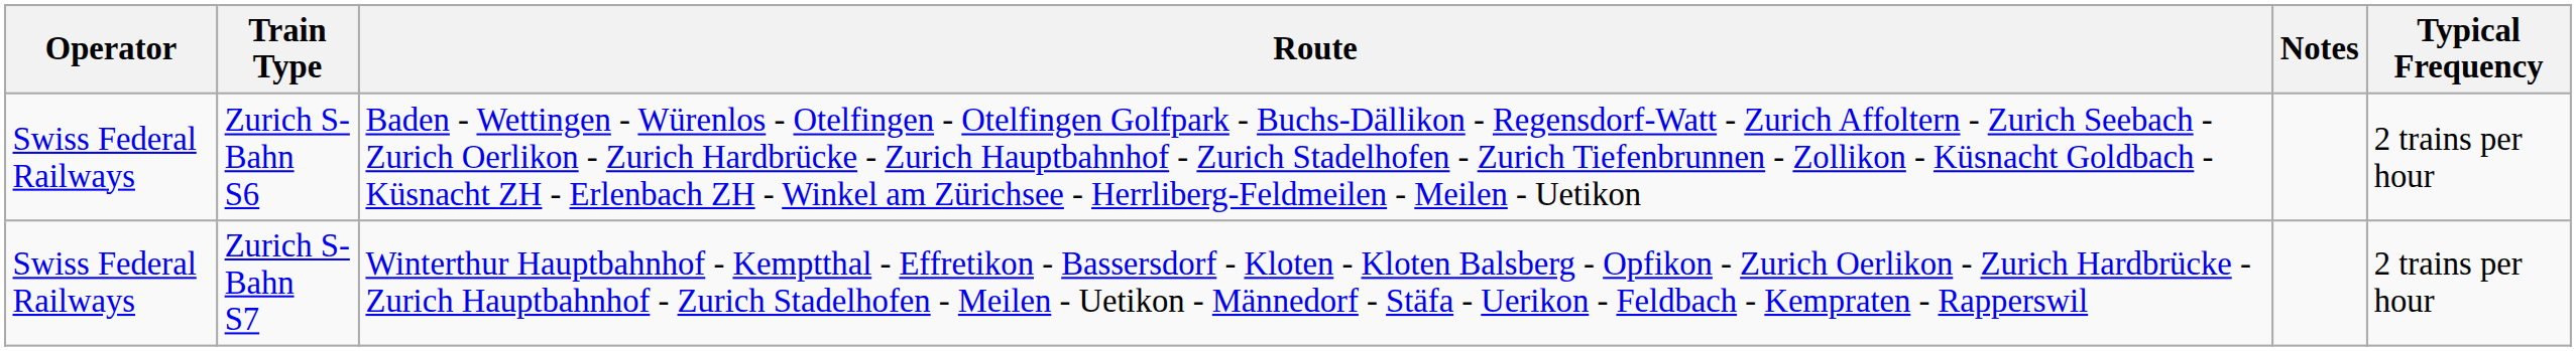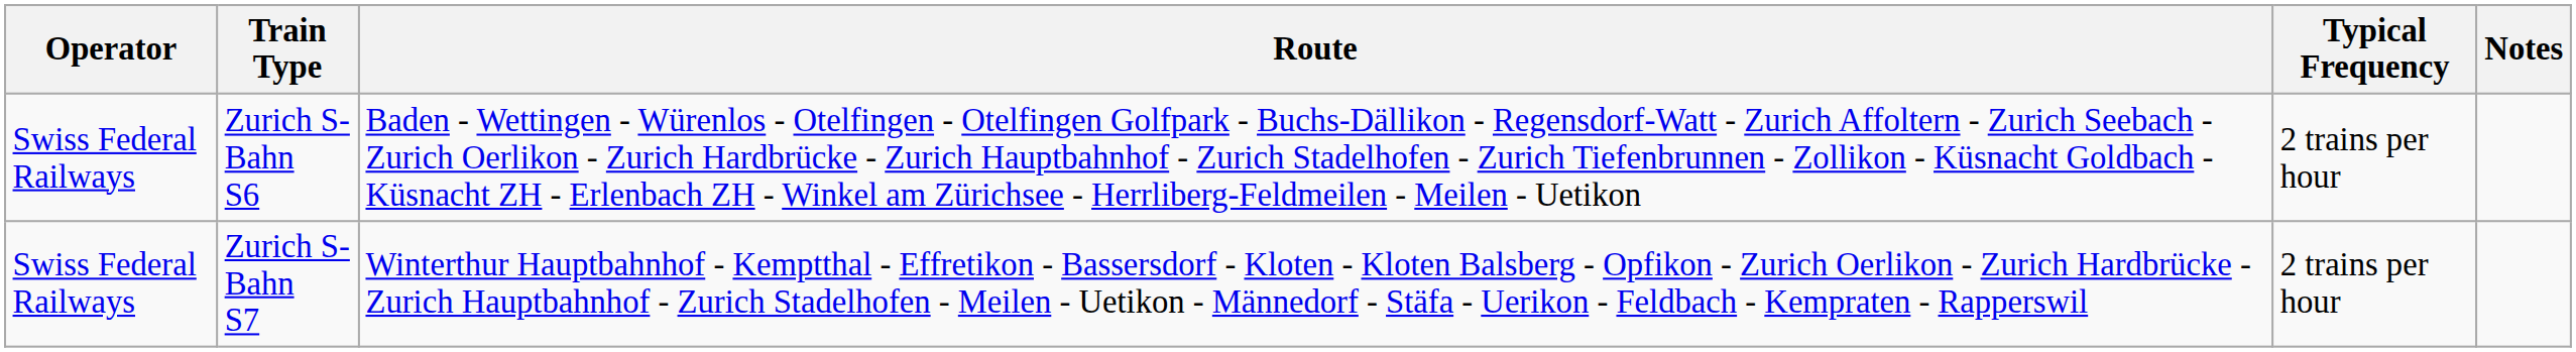columns swapped: Typical Frequency <-> Notes
